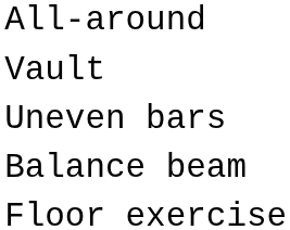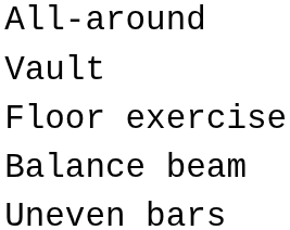rows swapped: Uneven bars <-> Floor exercise
